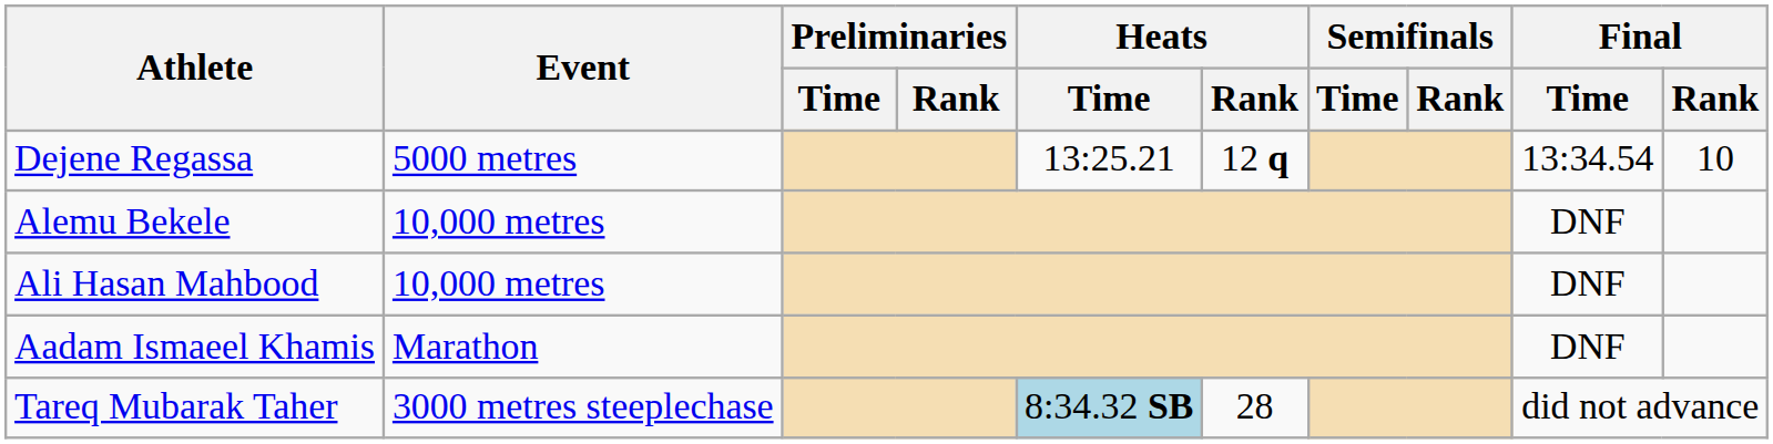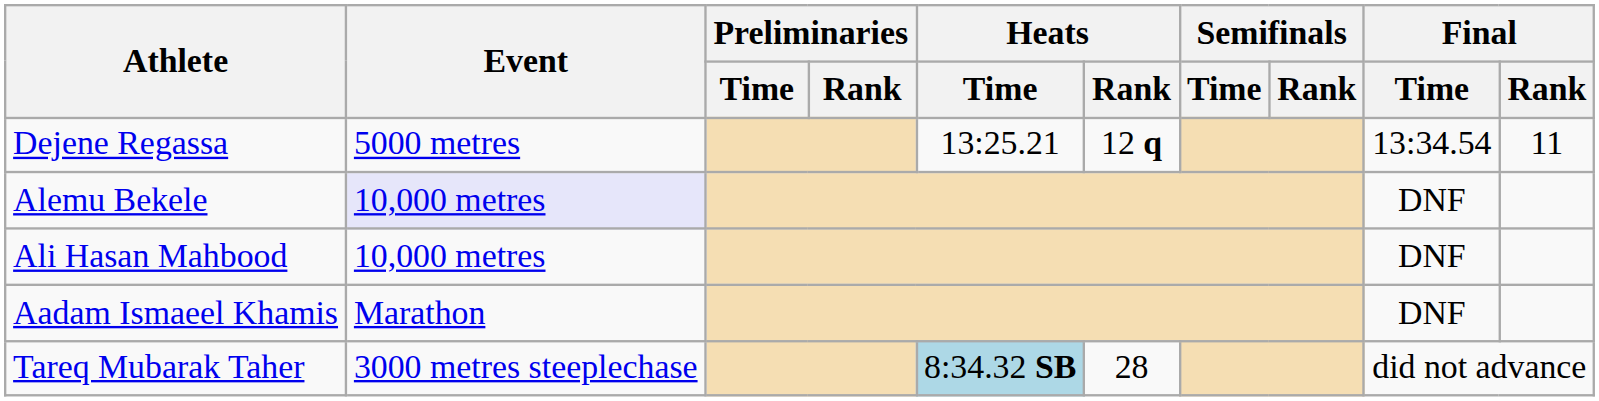Dejene Regassa | Final / Rank: 10 -> 11
Alemu Bekele | Event: no background -> lavender background
